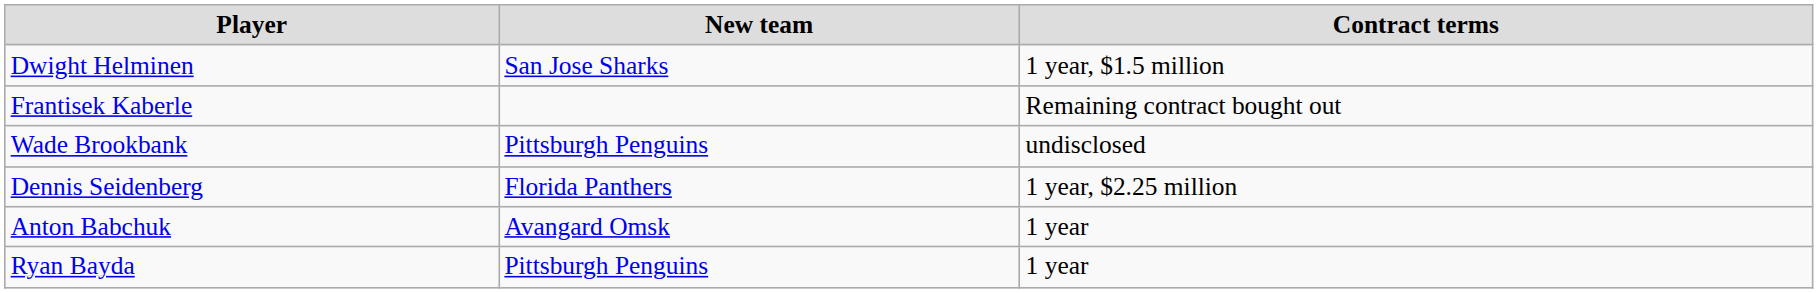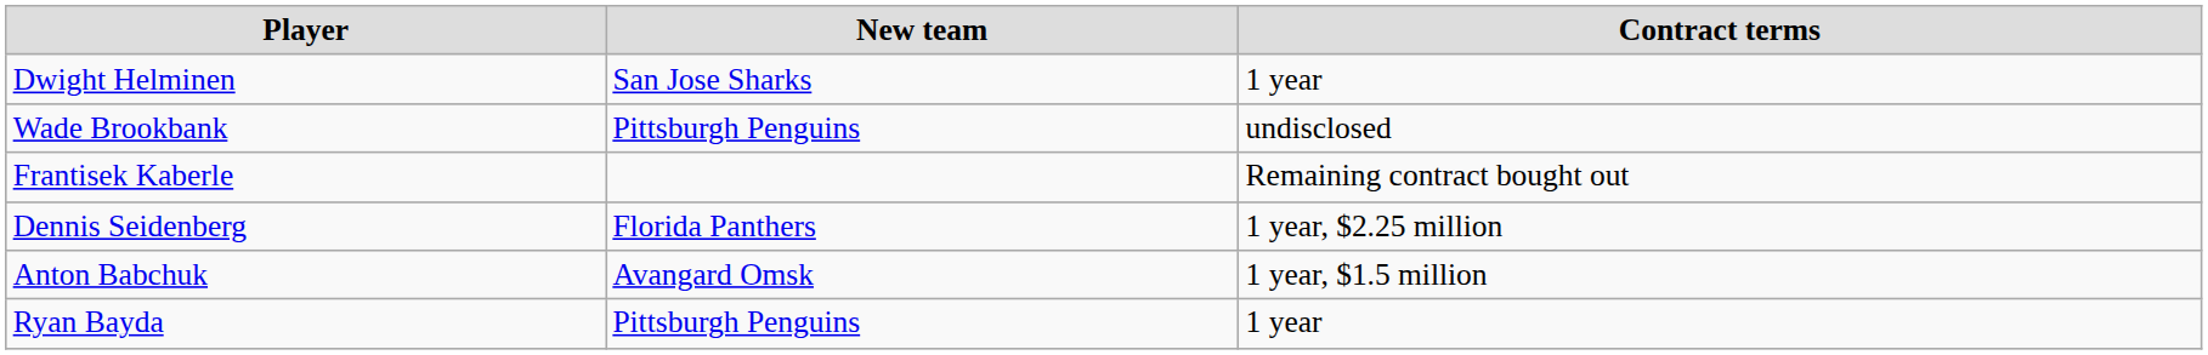Dwight Helminen | Contract terms: 1 year, $1.5 million -> 1 year
rows swapped: Frantisek Kaberle <-> Wade Brookbank
Anton Babchuk | Contract terms: 1 year -> 1 year, $1.5 million
